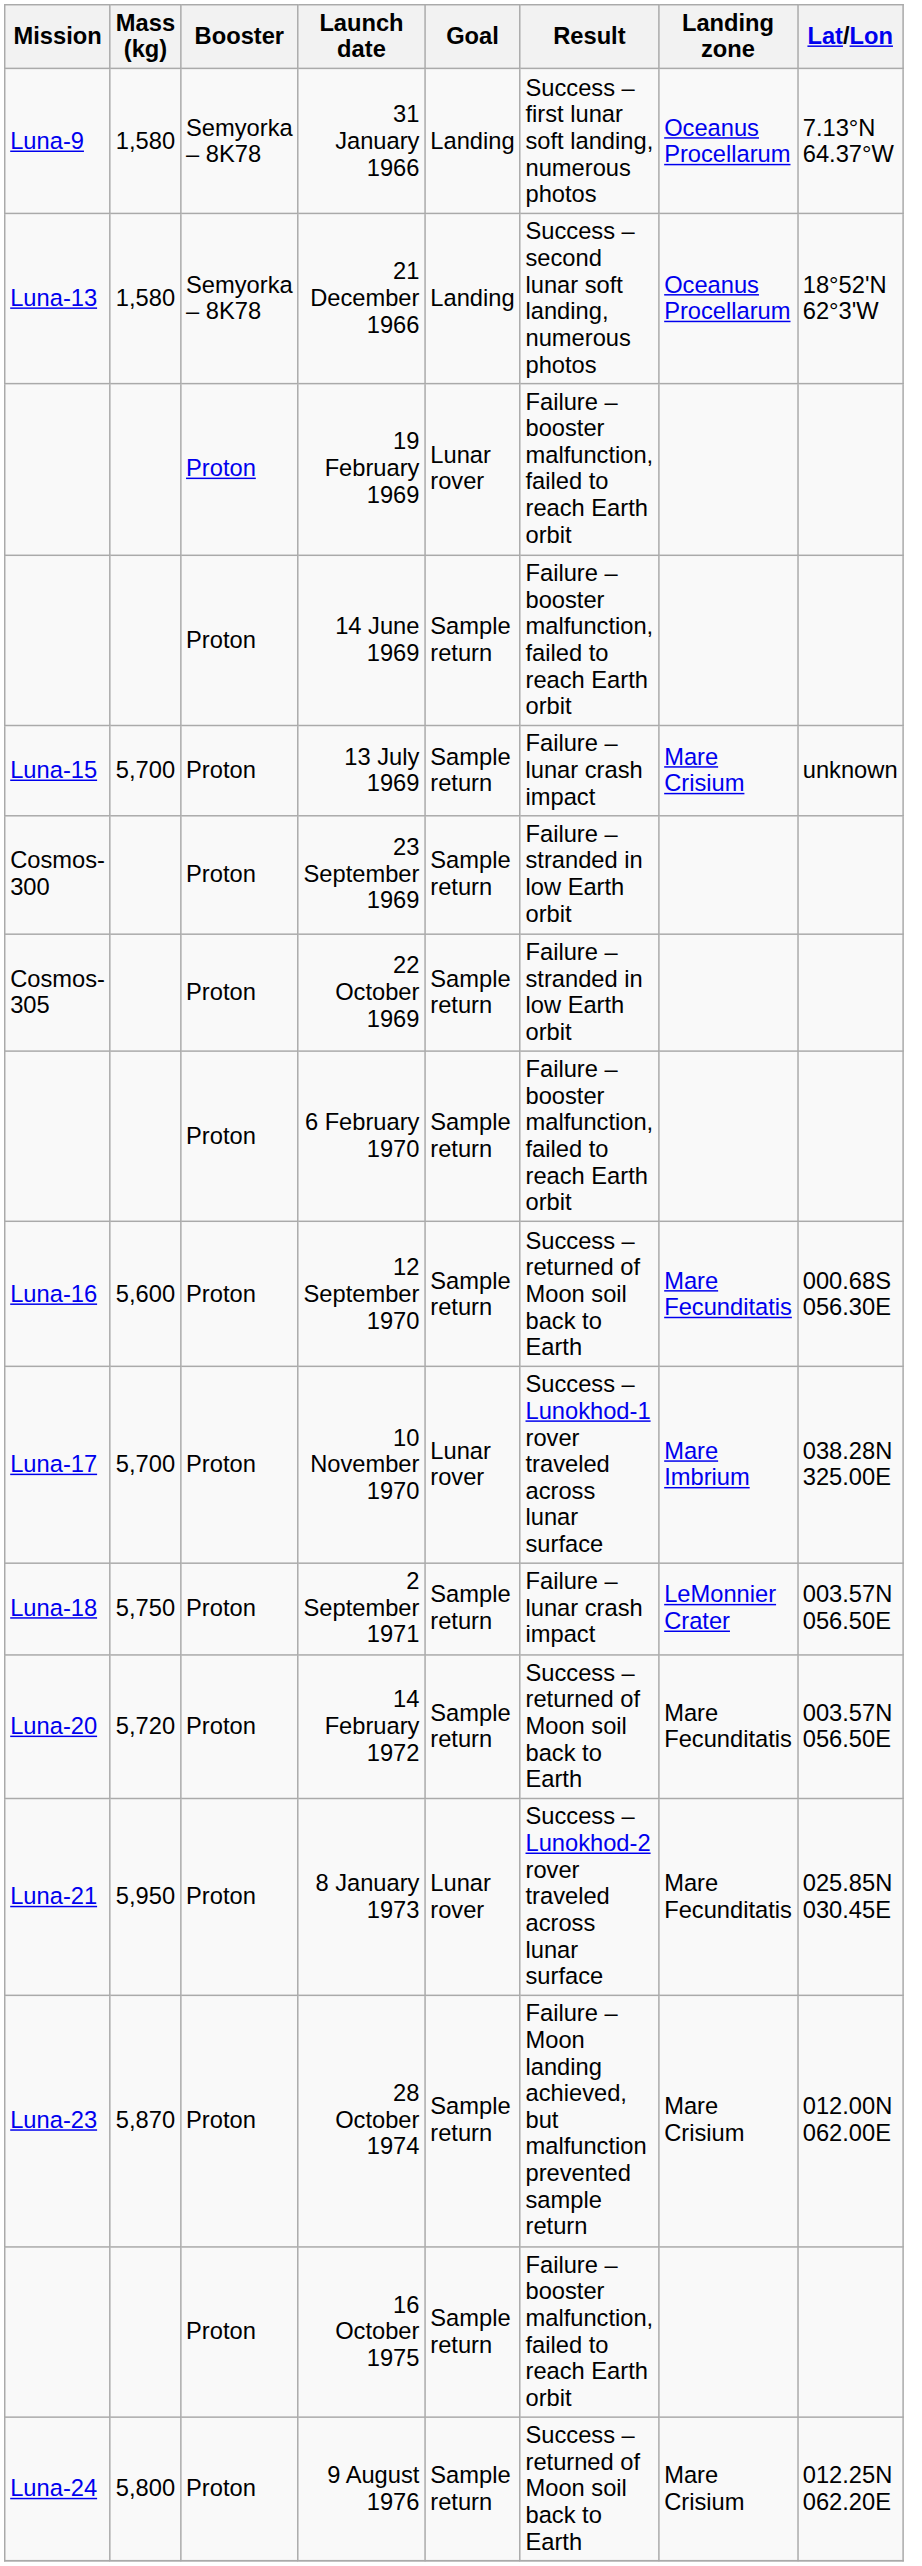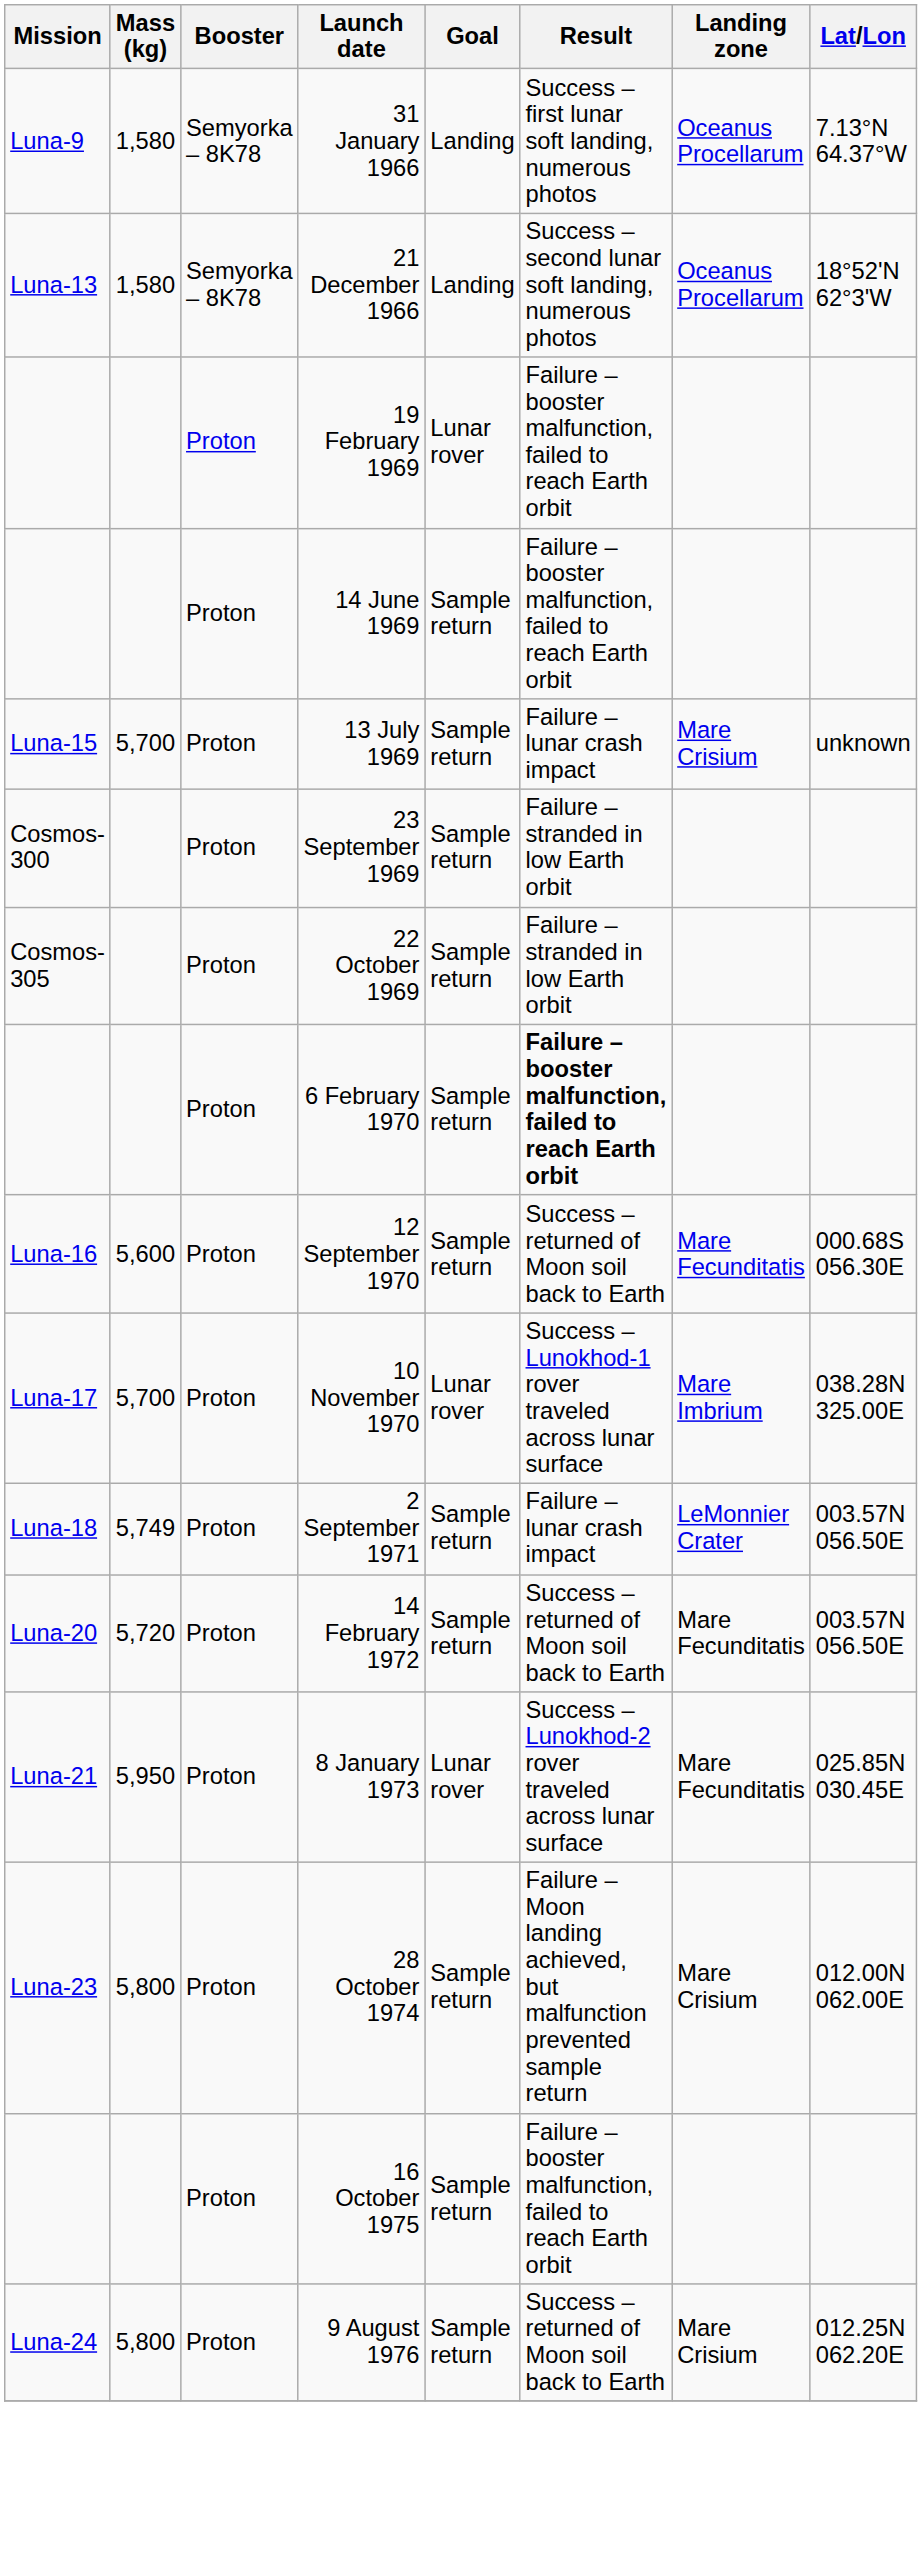6 February 1970 | Result: normal -> bold
2 September 1971 | Mass (kg): 5,750 -> 5,749
28 October 1974 | Mass (kg): 5,870 -> 5,800
